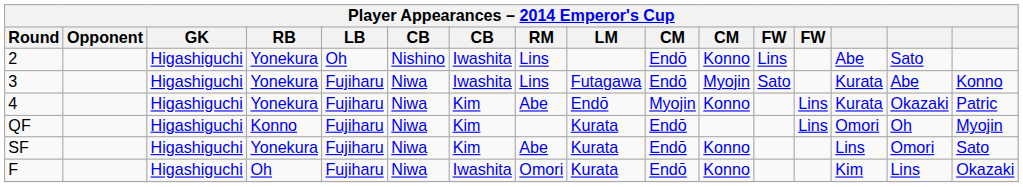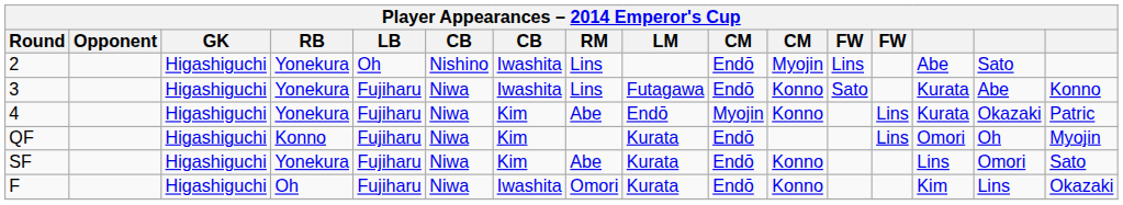2 | column 11: Konno -> Myojin
3 | column 11: Myojin -> Konno
